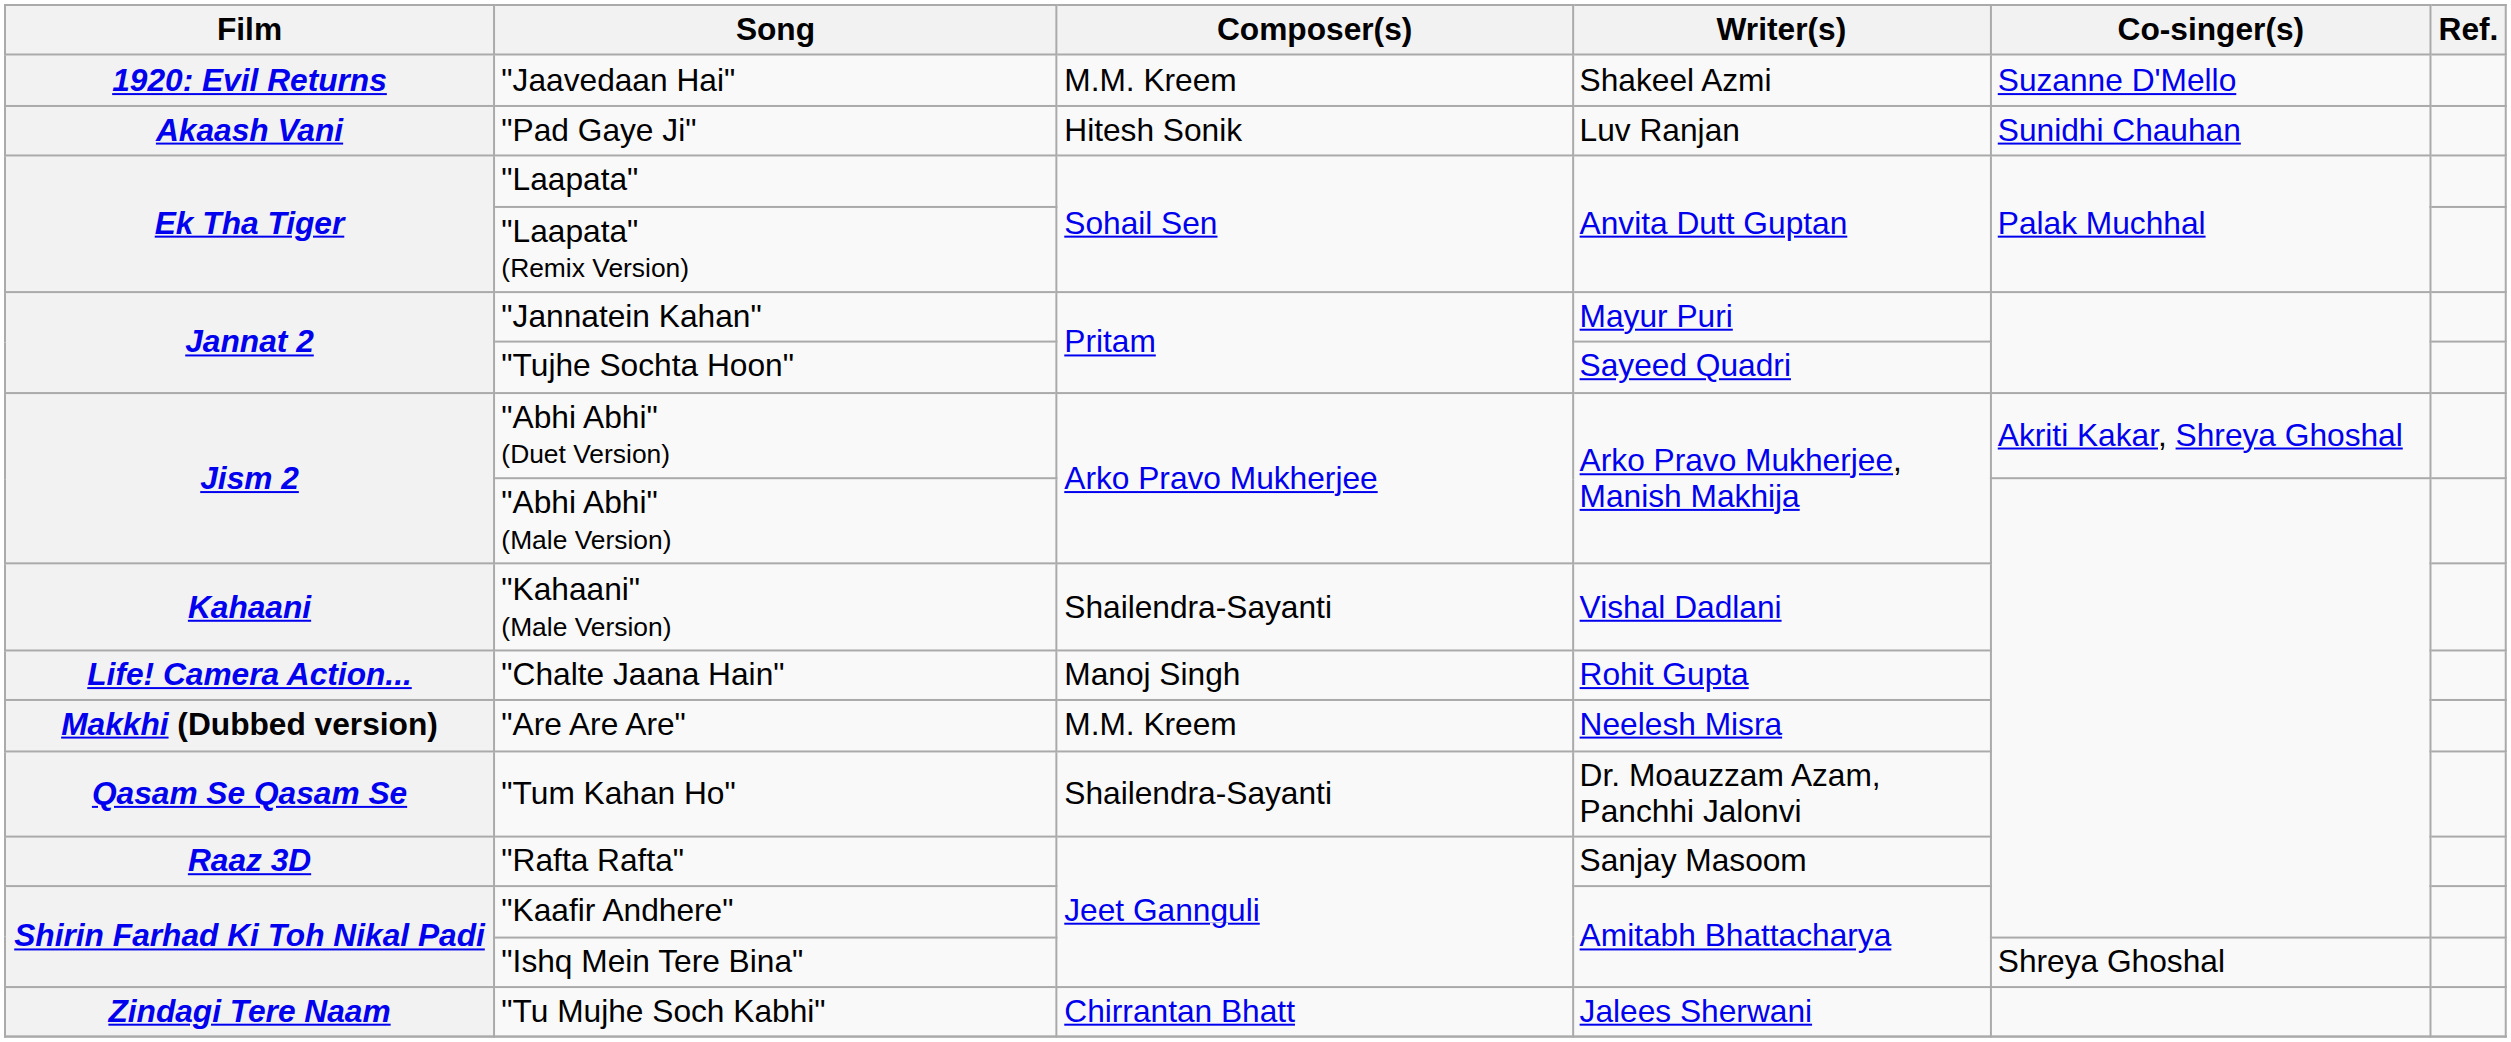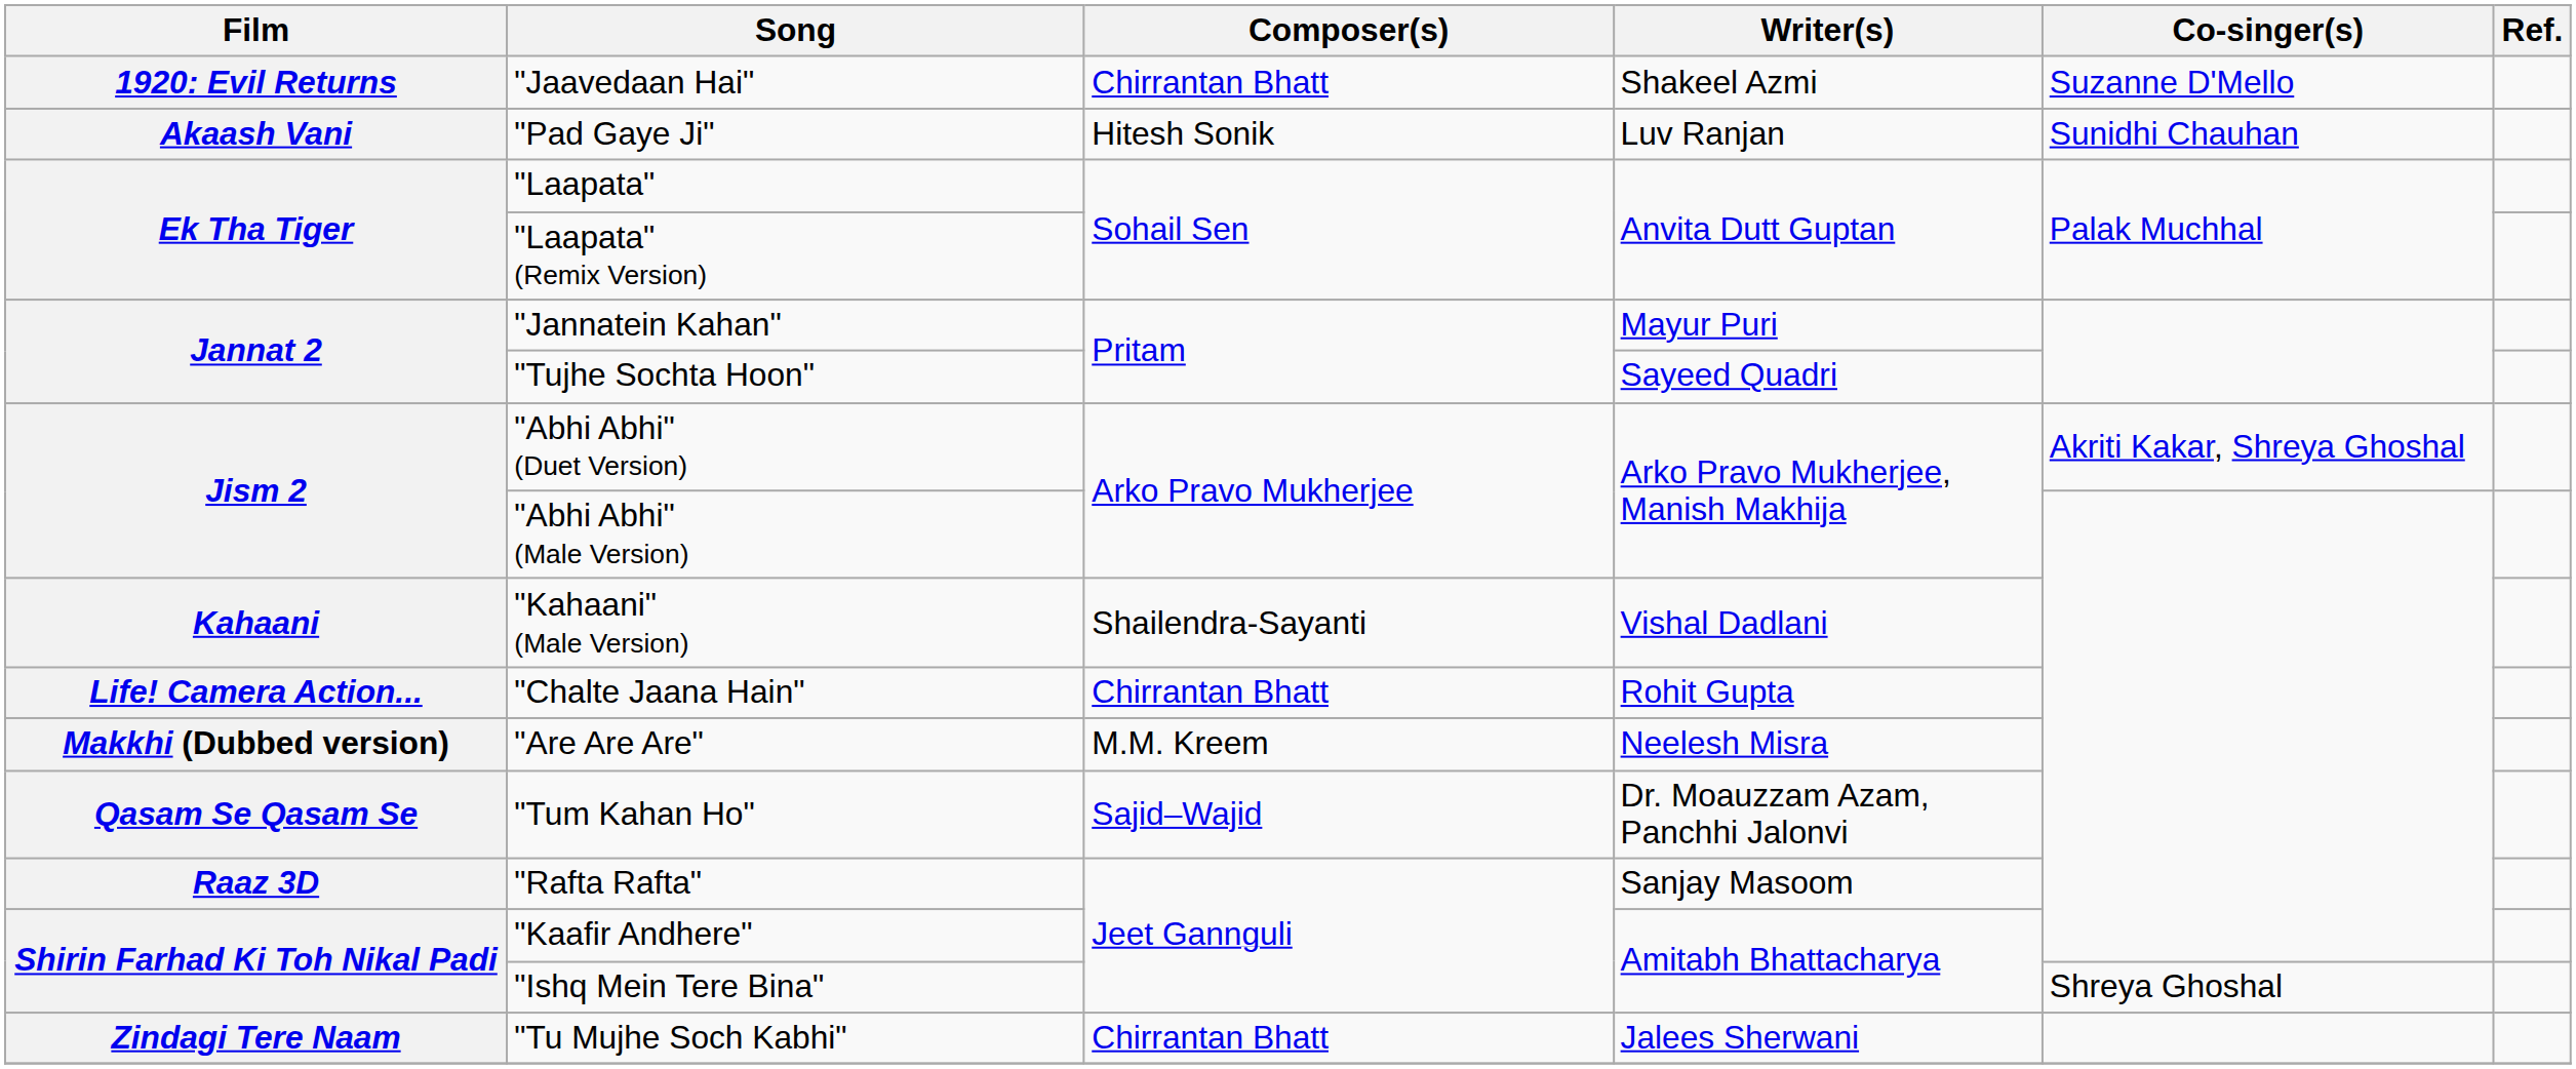"Jaavedaan Hai" | Composer(s): M.M. Kreem -> Chirrantan Bhatt
"Chalte Jaana Hain" | Composer(s): Manoj Singh -> Chirrantan Bhatt
"Tum Kahan Ho" | Composer(s): Shailendra-Sayanti -> Sajid–Wajid
